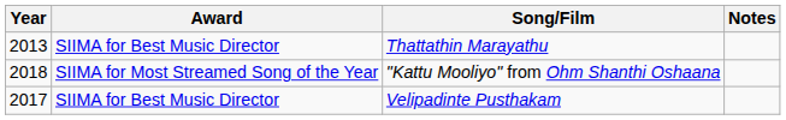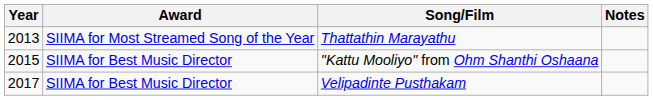Thattathin Marayathu | Award: SIIMA for Best Music Director -> SIIMA for Most Streamed Song of the Year
"Kattu Mooliyo" from Ohm Shanthi Oshaana | Year: 2018 -> 2015
"Kattu Mooliyo" from Ohm Shanthi Oshaana | Award: SIIMA for Most Streamed Song of the Year -> SIIMA for Best Music Director
